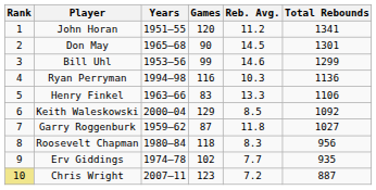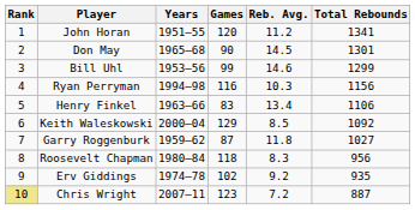Ryan Perryman | Total Rebounds: 1136 -> 1156
Henry Finkel | Reb. Avg.: 13.3 -> 13.4
Erv Giddings | Reb. Avg.: 7.7 -> 9.2
